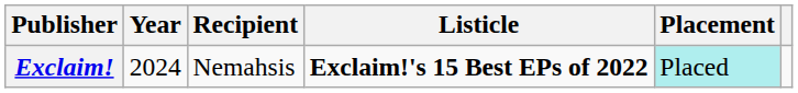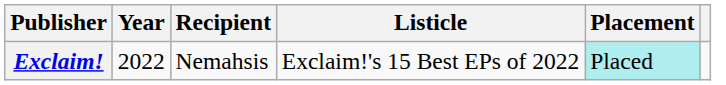Exclaim! | Year: 2024 -> 2022
Exclaim! | Listicle: bold -> normal
